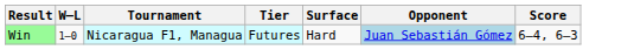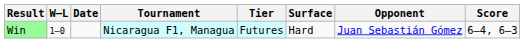+ column: Date
Win | Opponent: lightblue background -> no background
